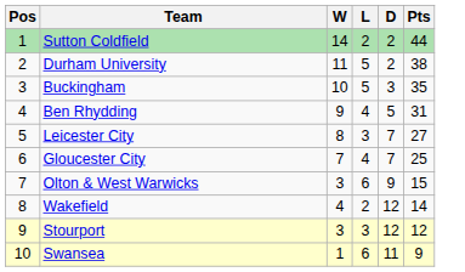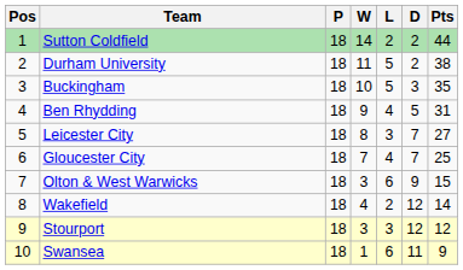+ column: P | 18 | 18 | 18 | 18 | 18 | 18 | 18 | 18 | 18 | 18
